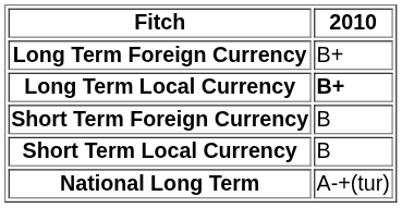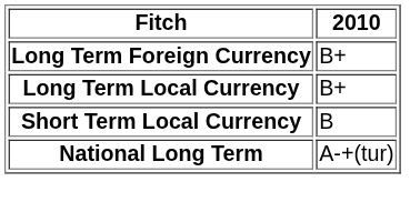Long Term Local Currency | 2010: bold -> normal
- row: Short Term Foreign Currency | B
